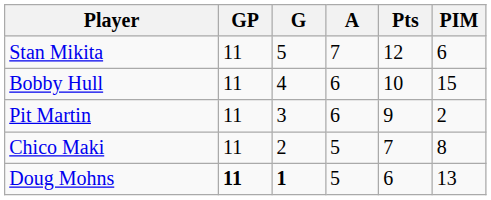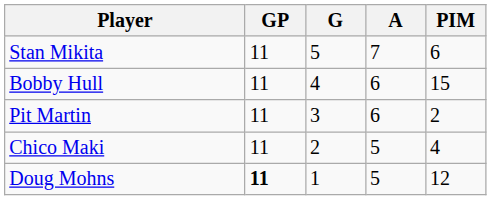- column: Pts | 12 | 10 | 9 | 7 | 6
Chico Maki | PIM: 8 -> 4
Doug Mohns | G: bold -> normal
Doug Mohns | PIM: 13 -> 12
